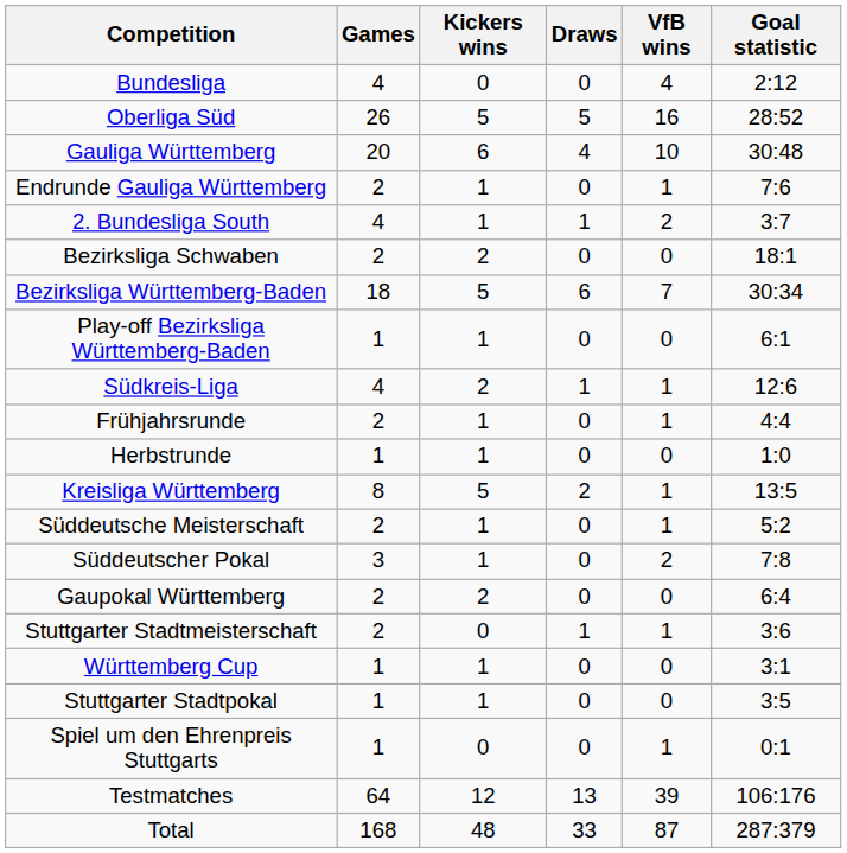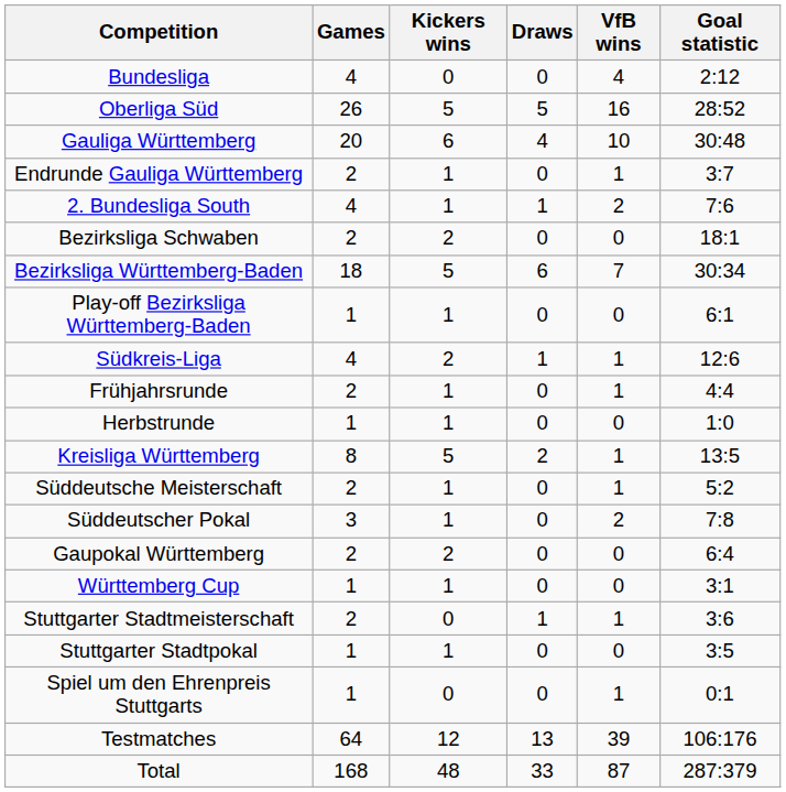Endrunde Gauliga Württemberg | Goal statistic: 7:6 -> 3:7
2. Bundesliga South | Goal statistic: 3:7 -> 7:6
rows swapped: Württemberg Cup <-> Stuttgarter Stadtmeisterschaft
